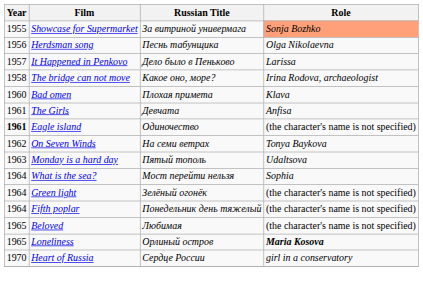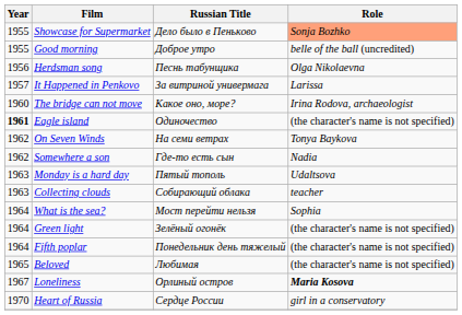Showcase for Supermarket | Russian Title: За витриной универмага -> Дело было в Пеньково
+ row: 1955 | Good morning | Доброе утро | belle of the ball (uncredited)
It Happened in Penkovo | Russian Title: Дело было в Пеньково -> За витриной универмага
The bridge can not move | Year: 1958 -> 1960
- row: 1960 | Bad omen | Плохая примета | Klava
- row: 1961 | The Girls | Девчата | Anfisa
+ row: 1962 | Somewhere a son | Где-то есть сын | Nadia
+ row: 1963 | Collecting clouds | Собирающий облака | teacher
Loneliness | Year: 1965 -> 1967
